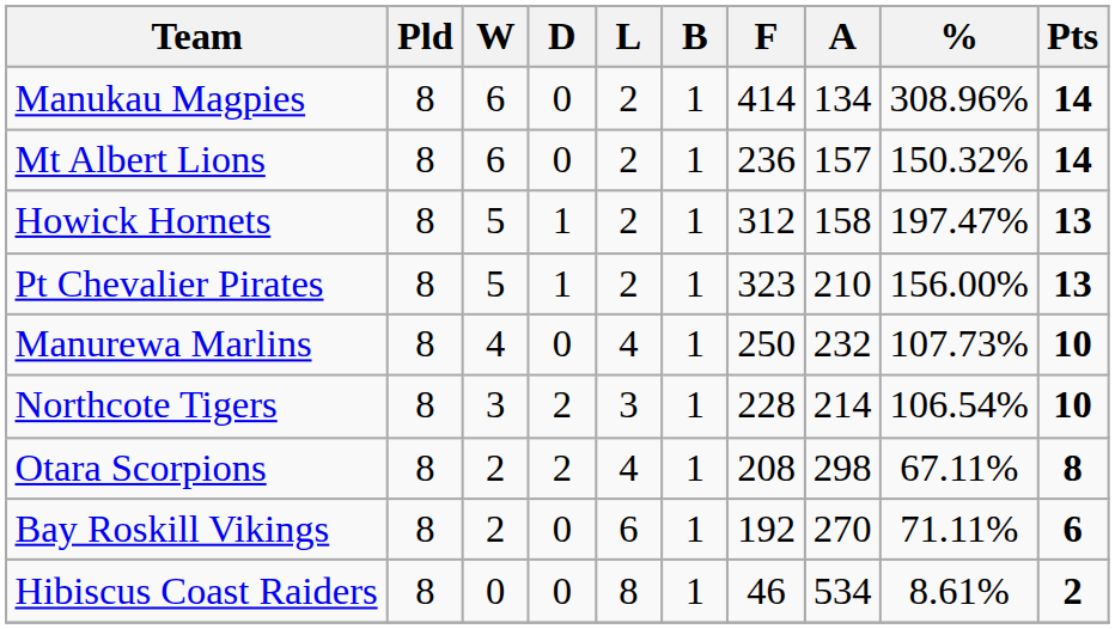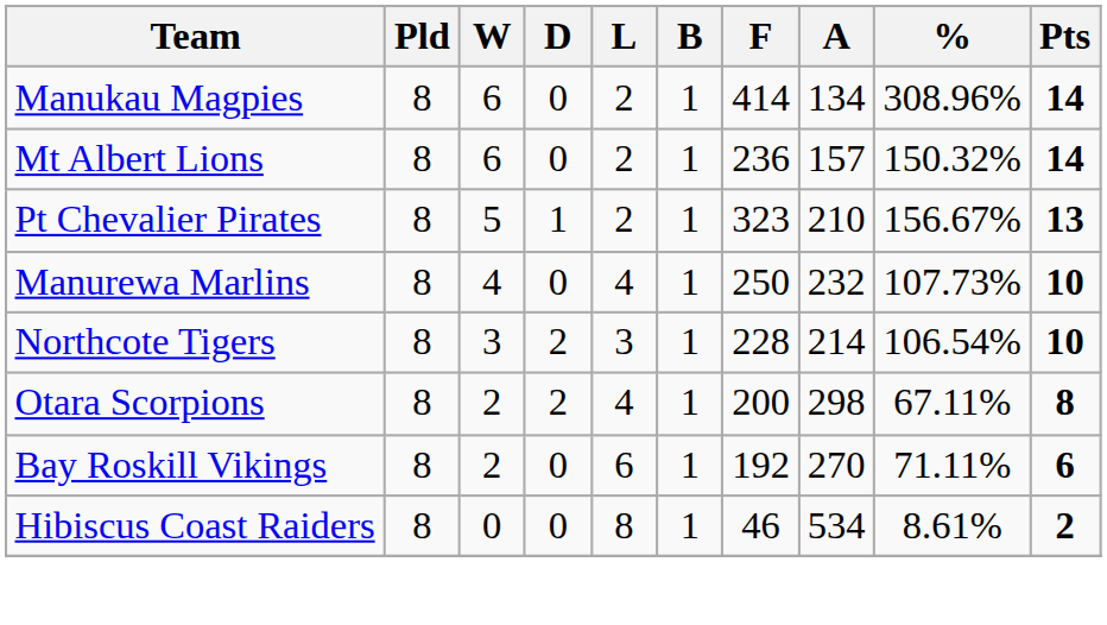- row: Howick Hornets | 8 | 5 | 1 | 2 | 1 | 312 | 158 | 197.47% | 13
Pt Chevalier Pirates | %: 156.00% -> 156.67%
Otara Scorpions | F: 208 -> 200
